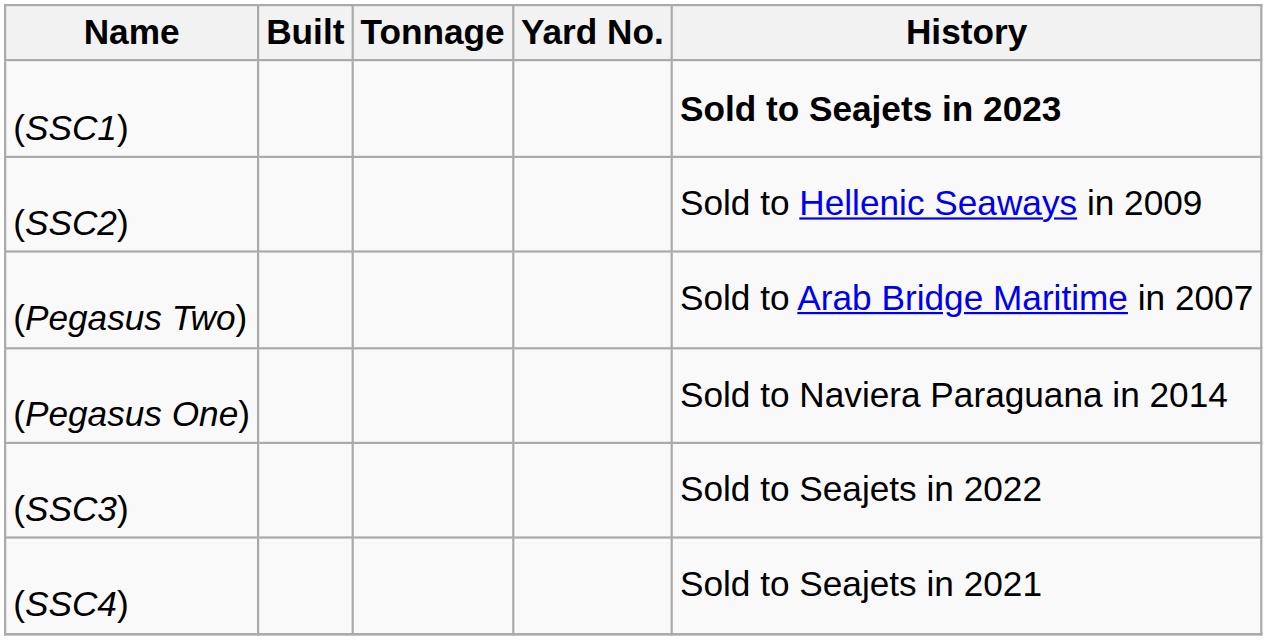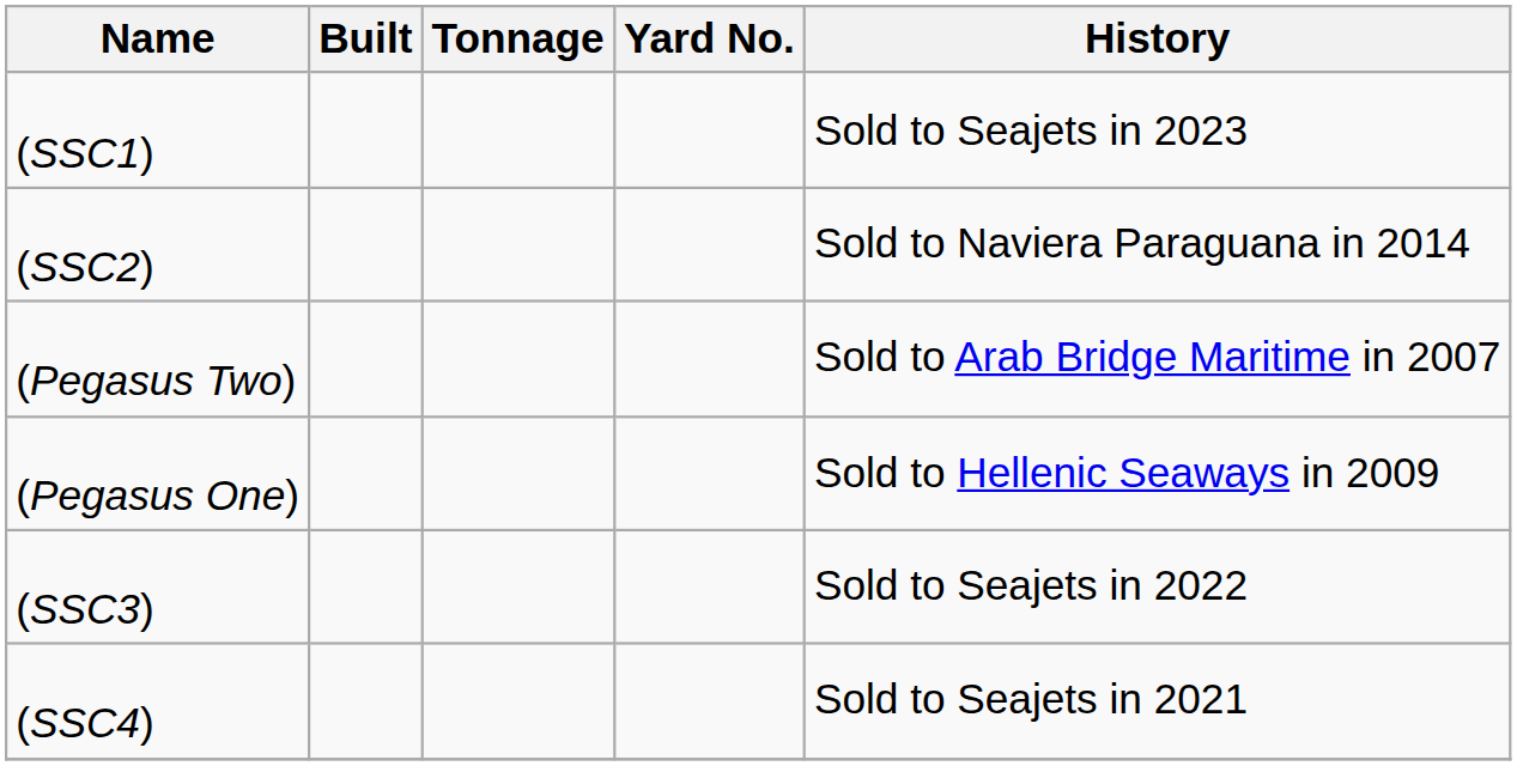(SSC1) | History: bold -> normal
(SSC2) | History: Sold to Hellenic Seaways in 2009 -> Sold to Naviera Paraguana in 2014
(Pegasus One) | History: Sold to Naviera Paraguana in 2014 -> Sold to Hellenic Seaways in 2009
